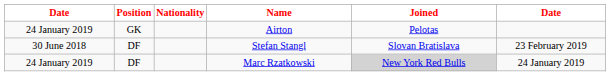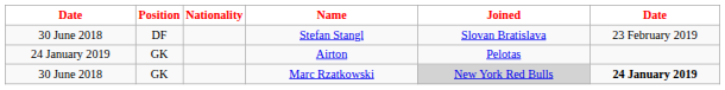rows swapped: Stefan Stangl <-> Airton
Marc Rzatkowski | column 1: 24 January 2019 -> 30 June 2018
Marc Rzatkowski | Position: DF -> GK
Marc Rzatkowski | column 6: normal -> bold
